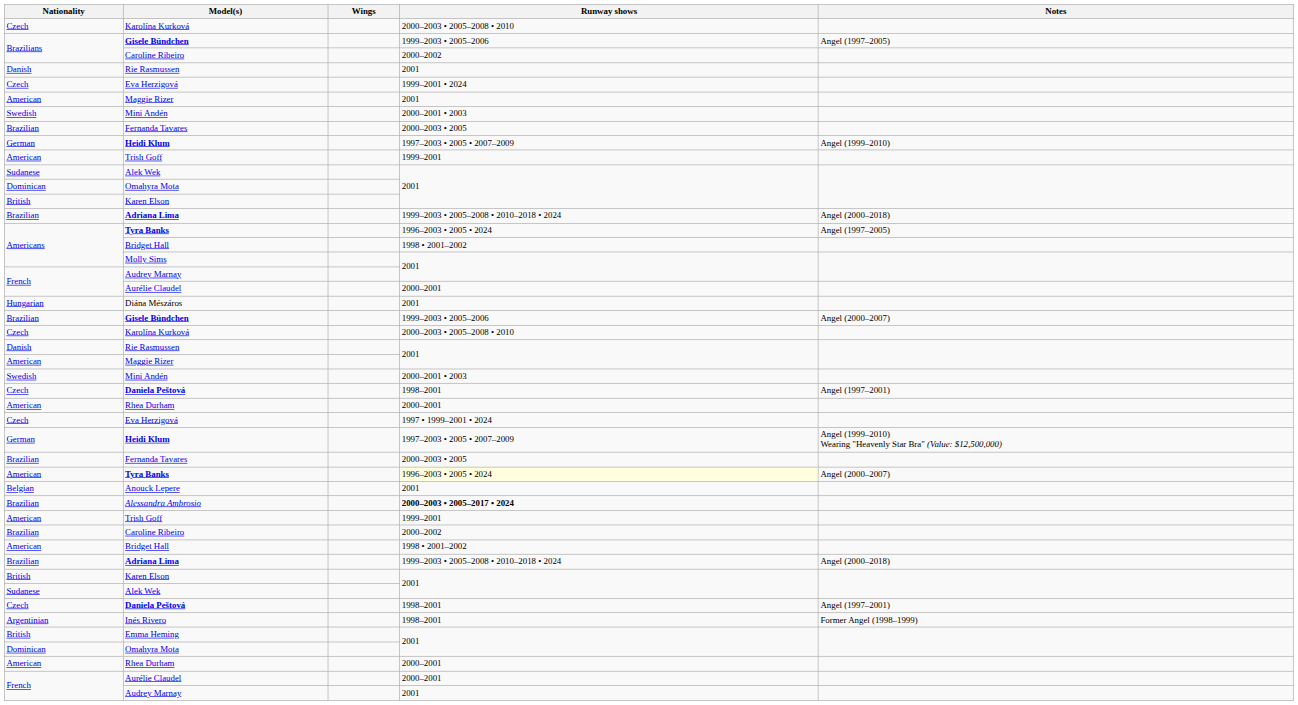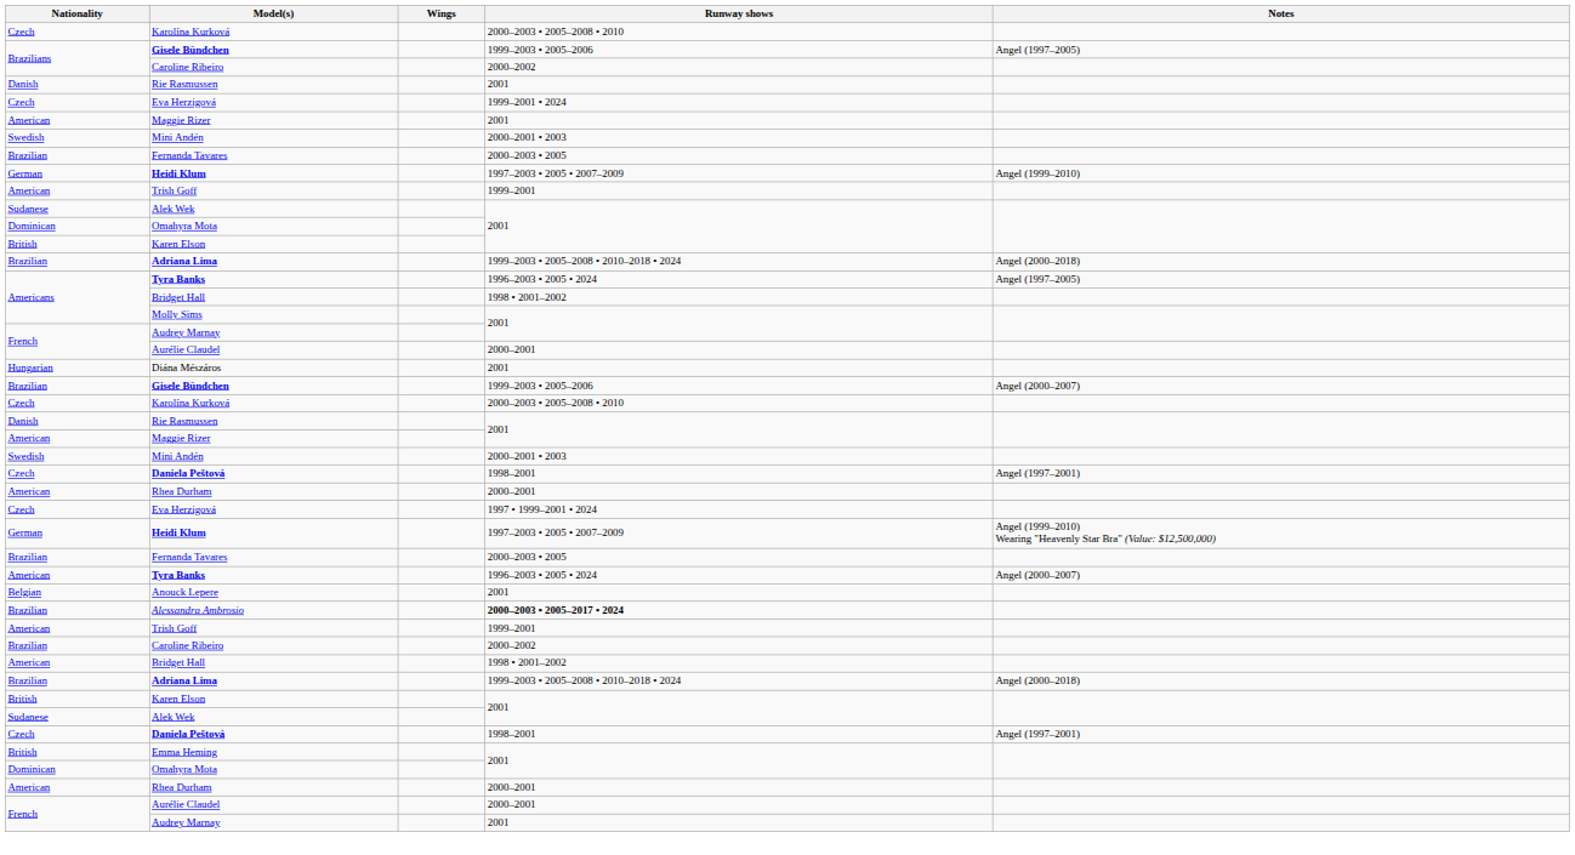American / Tyra Banks | Runway shows: lightyellow background -> no background
- row: Argentinian | Inés Rivero | 1998–2001 | Former Angel (1998–1999)
